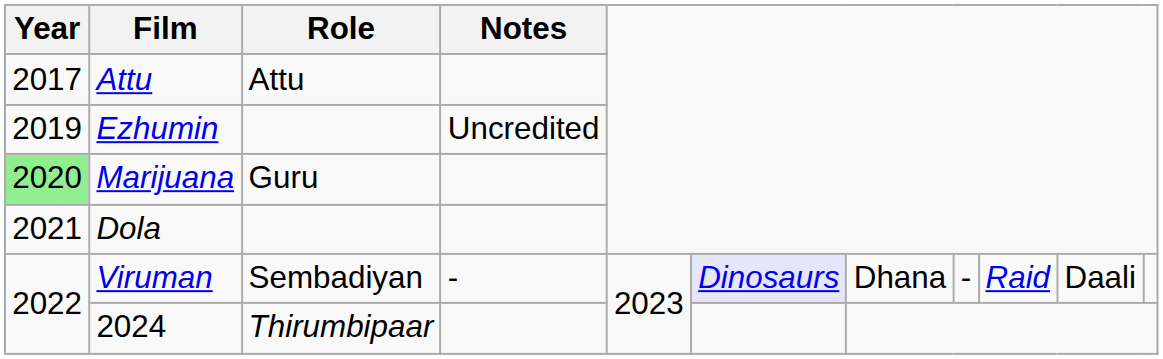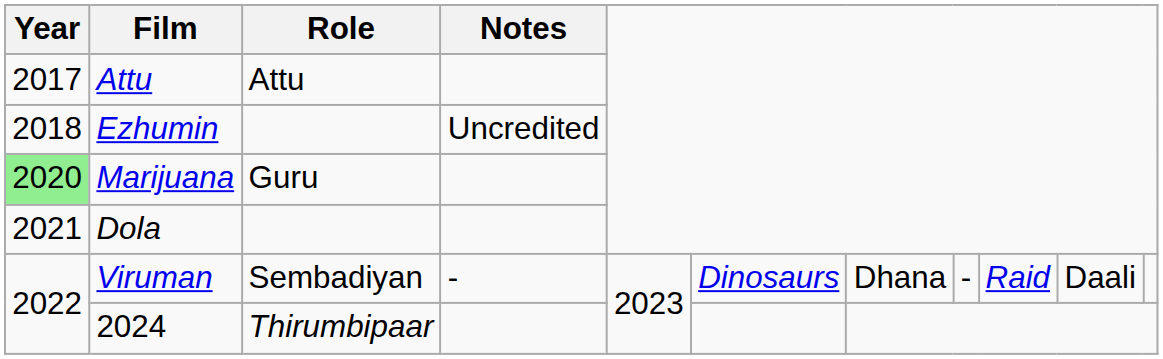Ezhumin | Year: 2019 -> 2018
Viruman | column 6: lavender background -> no background
